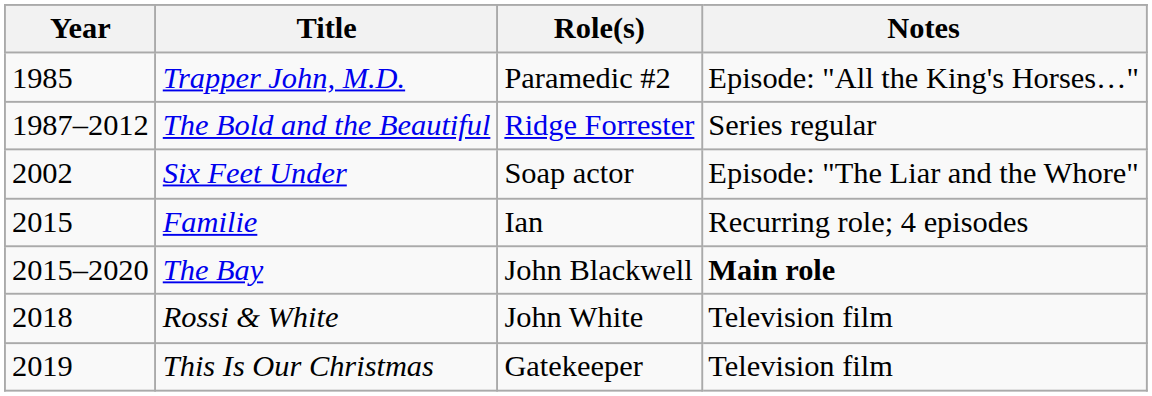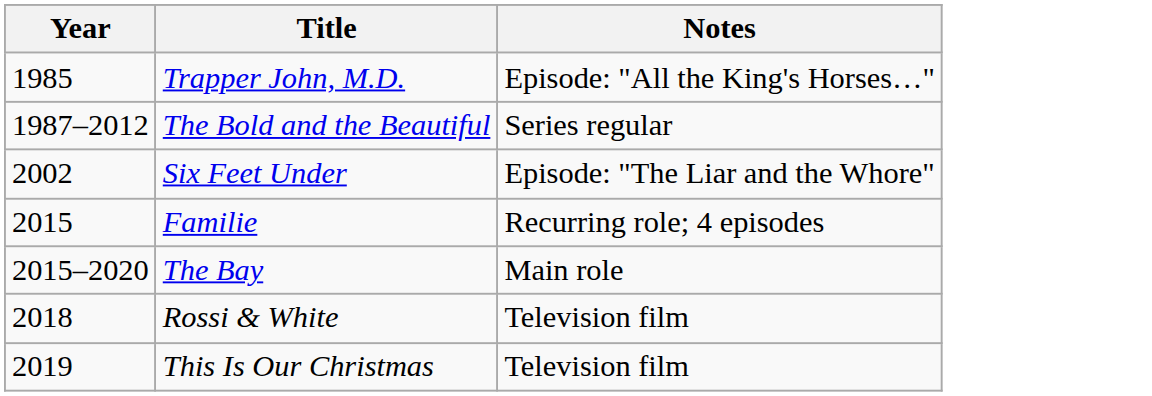- column: Role(s) | Paramedic #2 | Ridge Forrester | Soap actor | Ian | John Blackwell | John White | Gatekeeper
The Bay | Notes: bold -> normal
